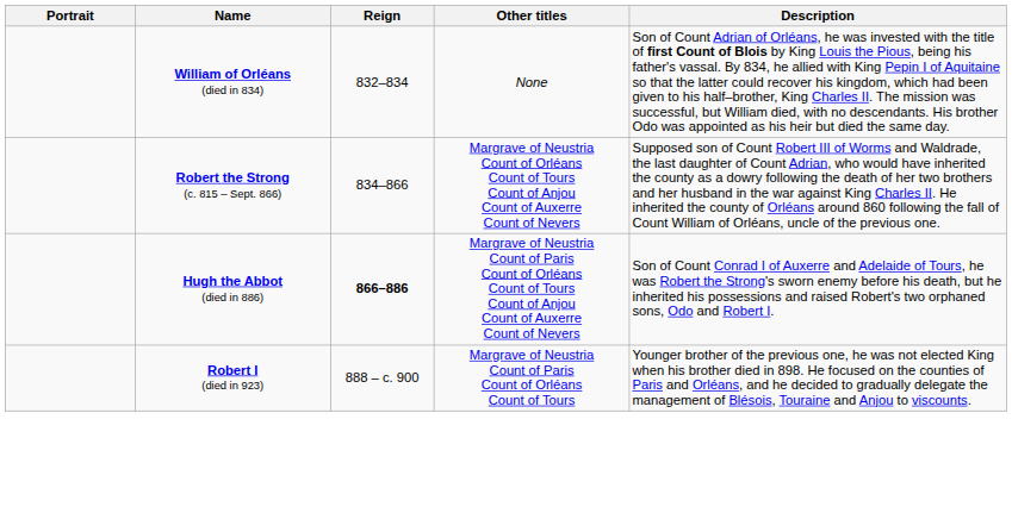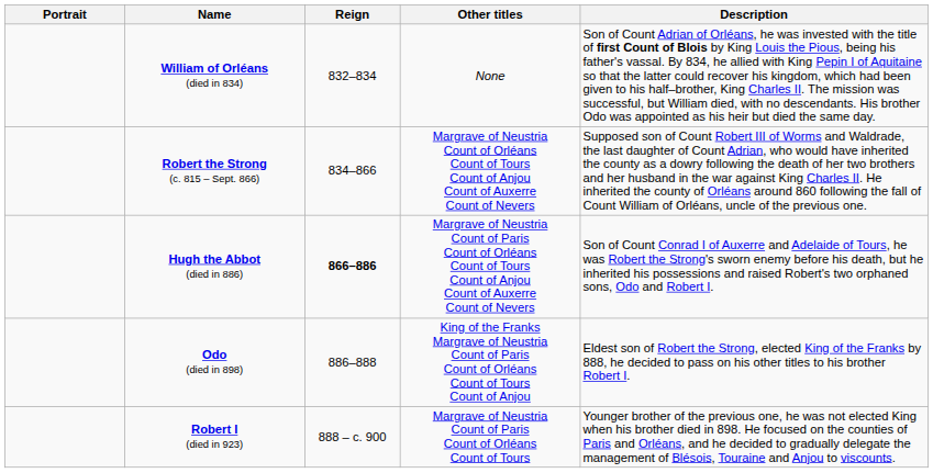+ row: Odo (died in 898) | 886–888 | King of the Franks Margrave of Neustria Count of Paris Count of Orléans Count of Tours Count of Anjou | Eldest son of Robert the Strong, elected King of the Franks by 888, he decided to pass on his other titles to his brother Robert I.
